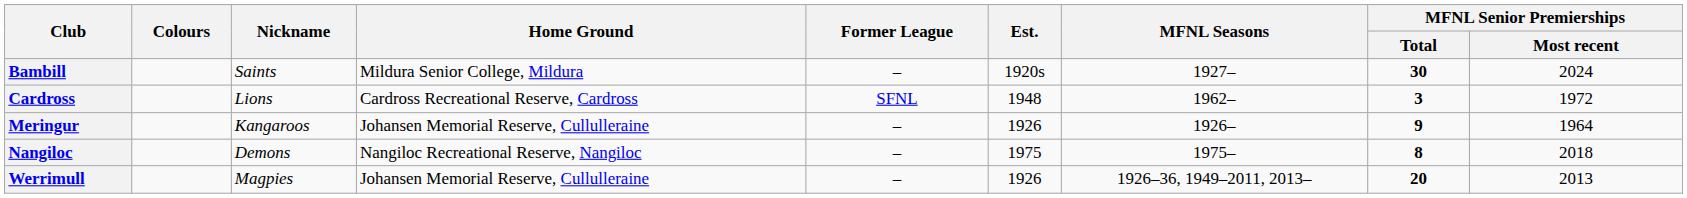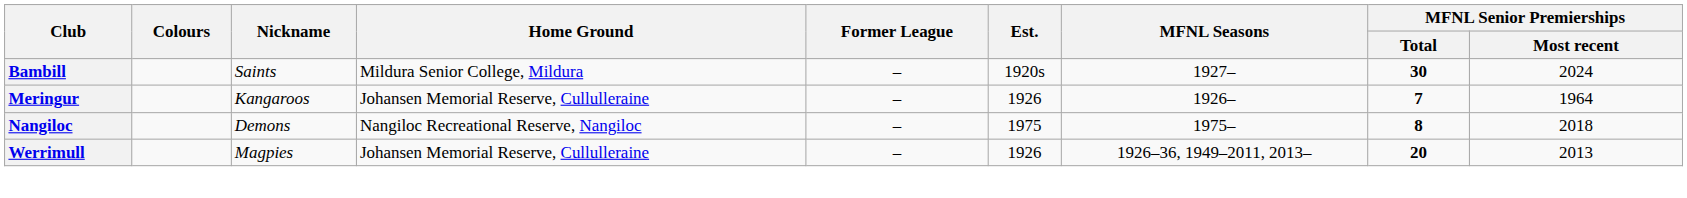- row: Cardross | Lions | Cardross Recreational Reserve, Cardross | SFNL | 1948 | 1962– | 3 | 1972
Meringur | MFNL Senior Premierships / Total: 9 -> 7
